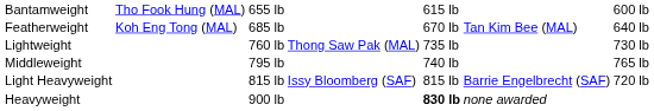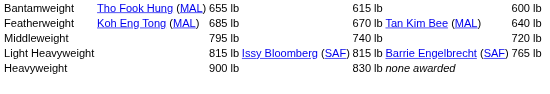- row: Lightweight | 760 lb | Thong Saw Pak (MAL) | 735 lb | 730 lb
Middleweight | column 7: 765 lb -> 720 lb
Light Heavyweight | column 7: 720 lb -> 765 lb
Heavyweight | column 5: bold -> normal
